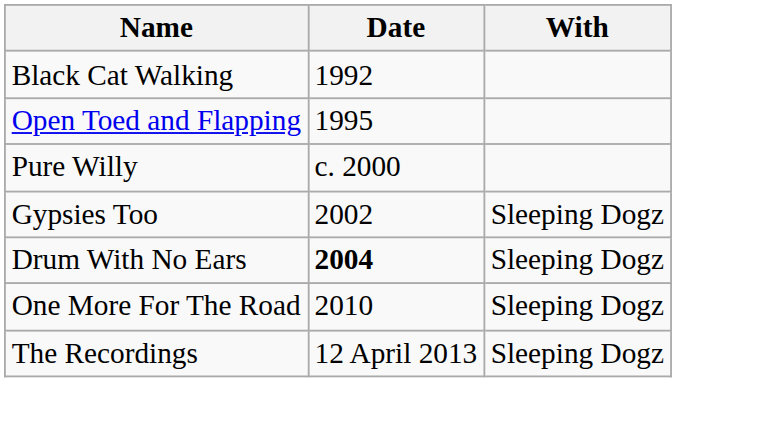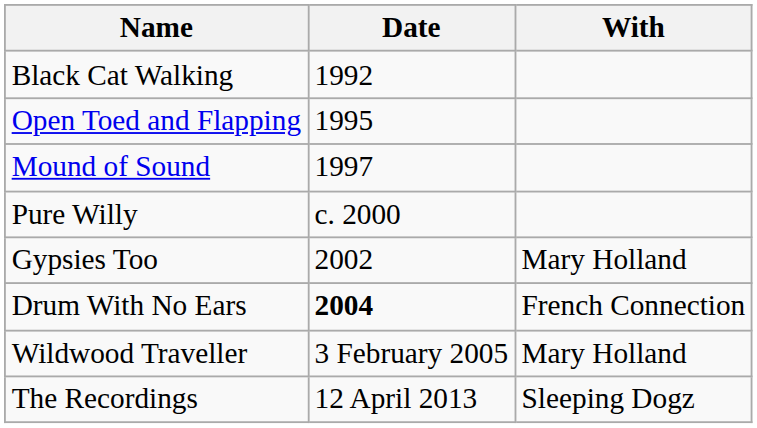+ row: Mound of Sound | 1997
Gypsies Too | With: Sleeping Dogz -> Mary Holland
Drum With No Ears | With: Sleeping Dogz -> French Connection
+ row: Wildwood Traveller | 3 February 2005 | Mary Holland
- row: One More For The Road | 2010 | Sleeping Dogz
